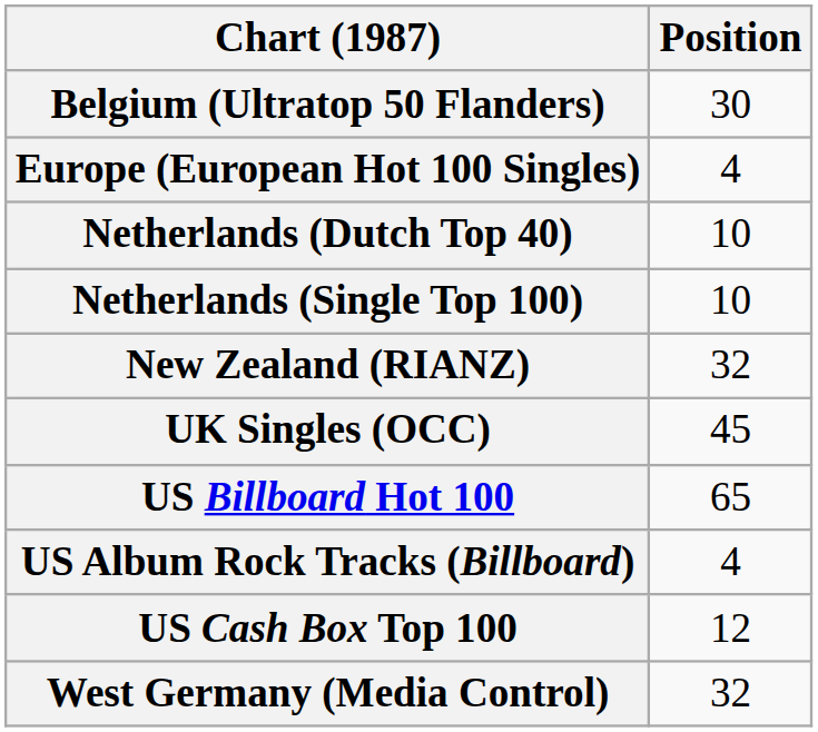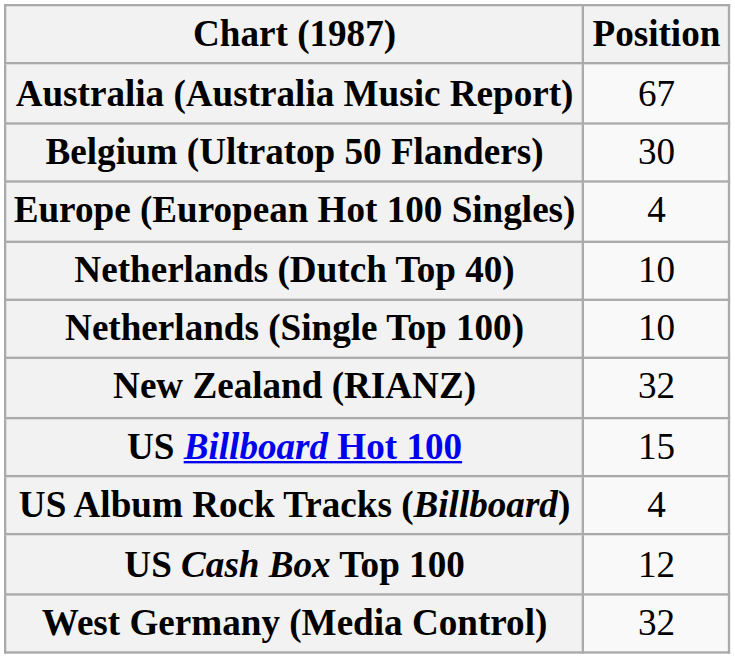+ row: Australia (Australia Music Report) | 67
- row: UK Singles (OCC) | 45
US Billboard Hot 100 | Position: 65 -> 15
